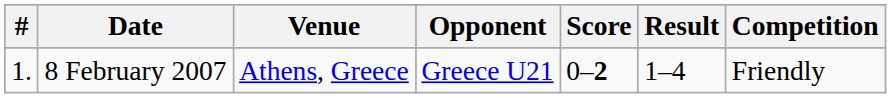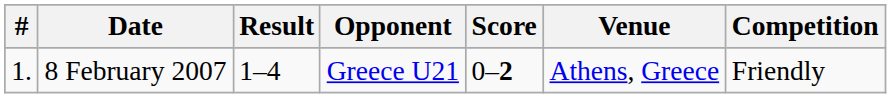columns swapped: Venue <-> Result
